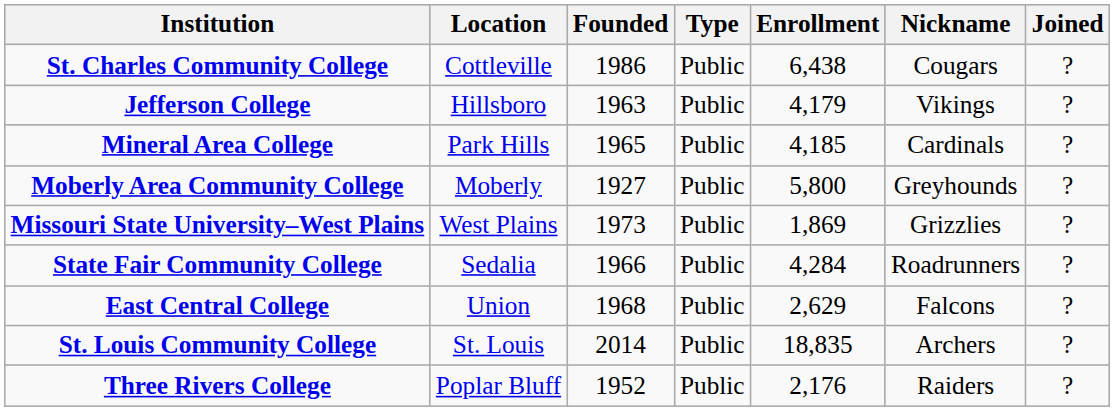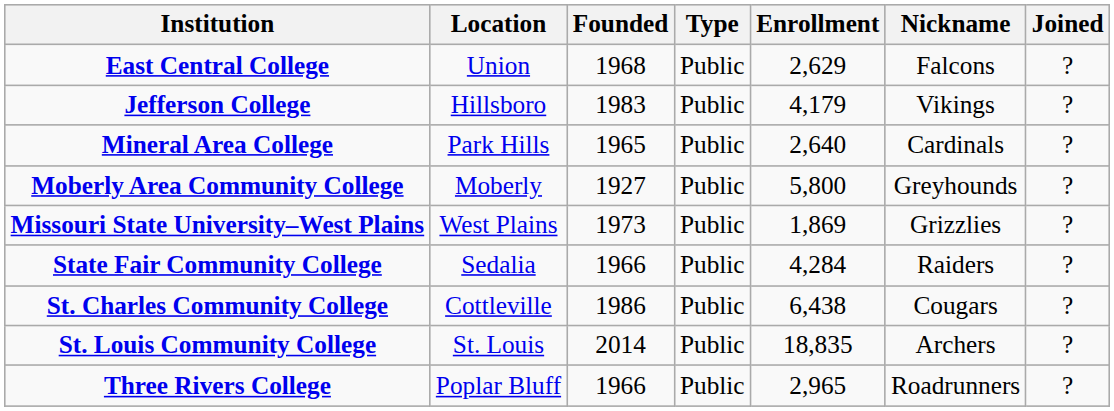rows swapped: East Central College <-> St. Charles Community College
Jefferson College | Founded: 1963 -> 1983
Mineral Area College | Enrollment: 4,185 -> 2,640
State Fair Community College | Nickname: Roadrunners -> Raiders
Three Rivers College | Founded: 1952 -> 1966
Three Rivers College | Enrollment: 2,176 -> 2,965
Three Rivers College | Nickname: Raiders -> Roadrunners
